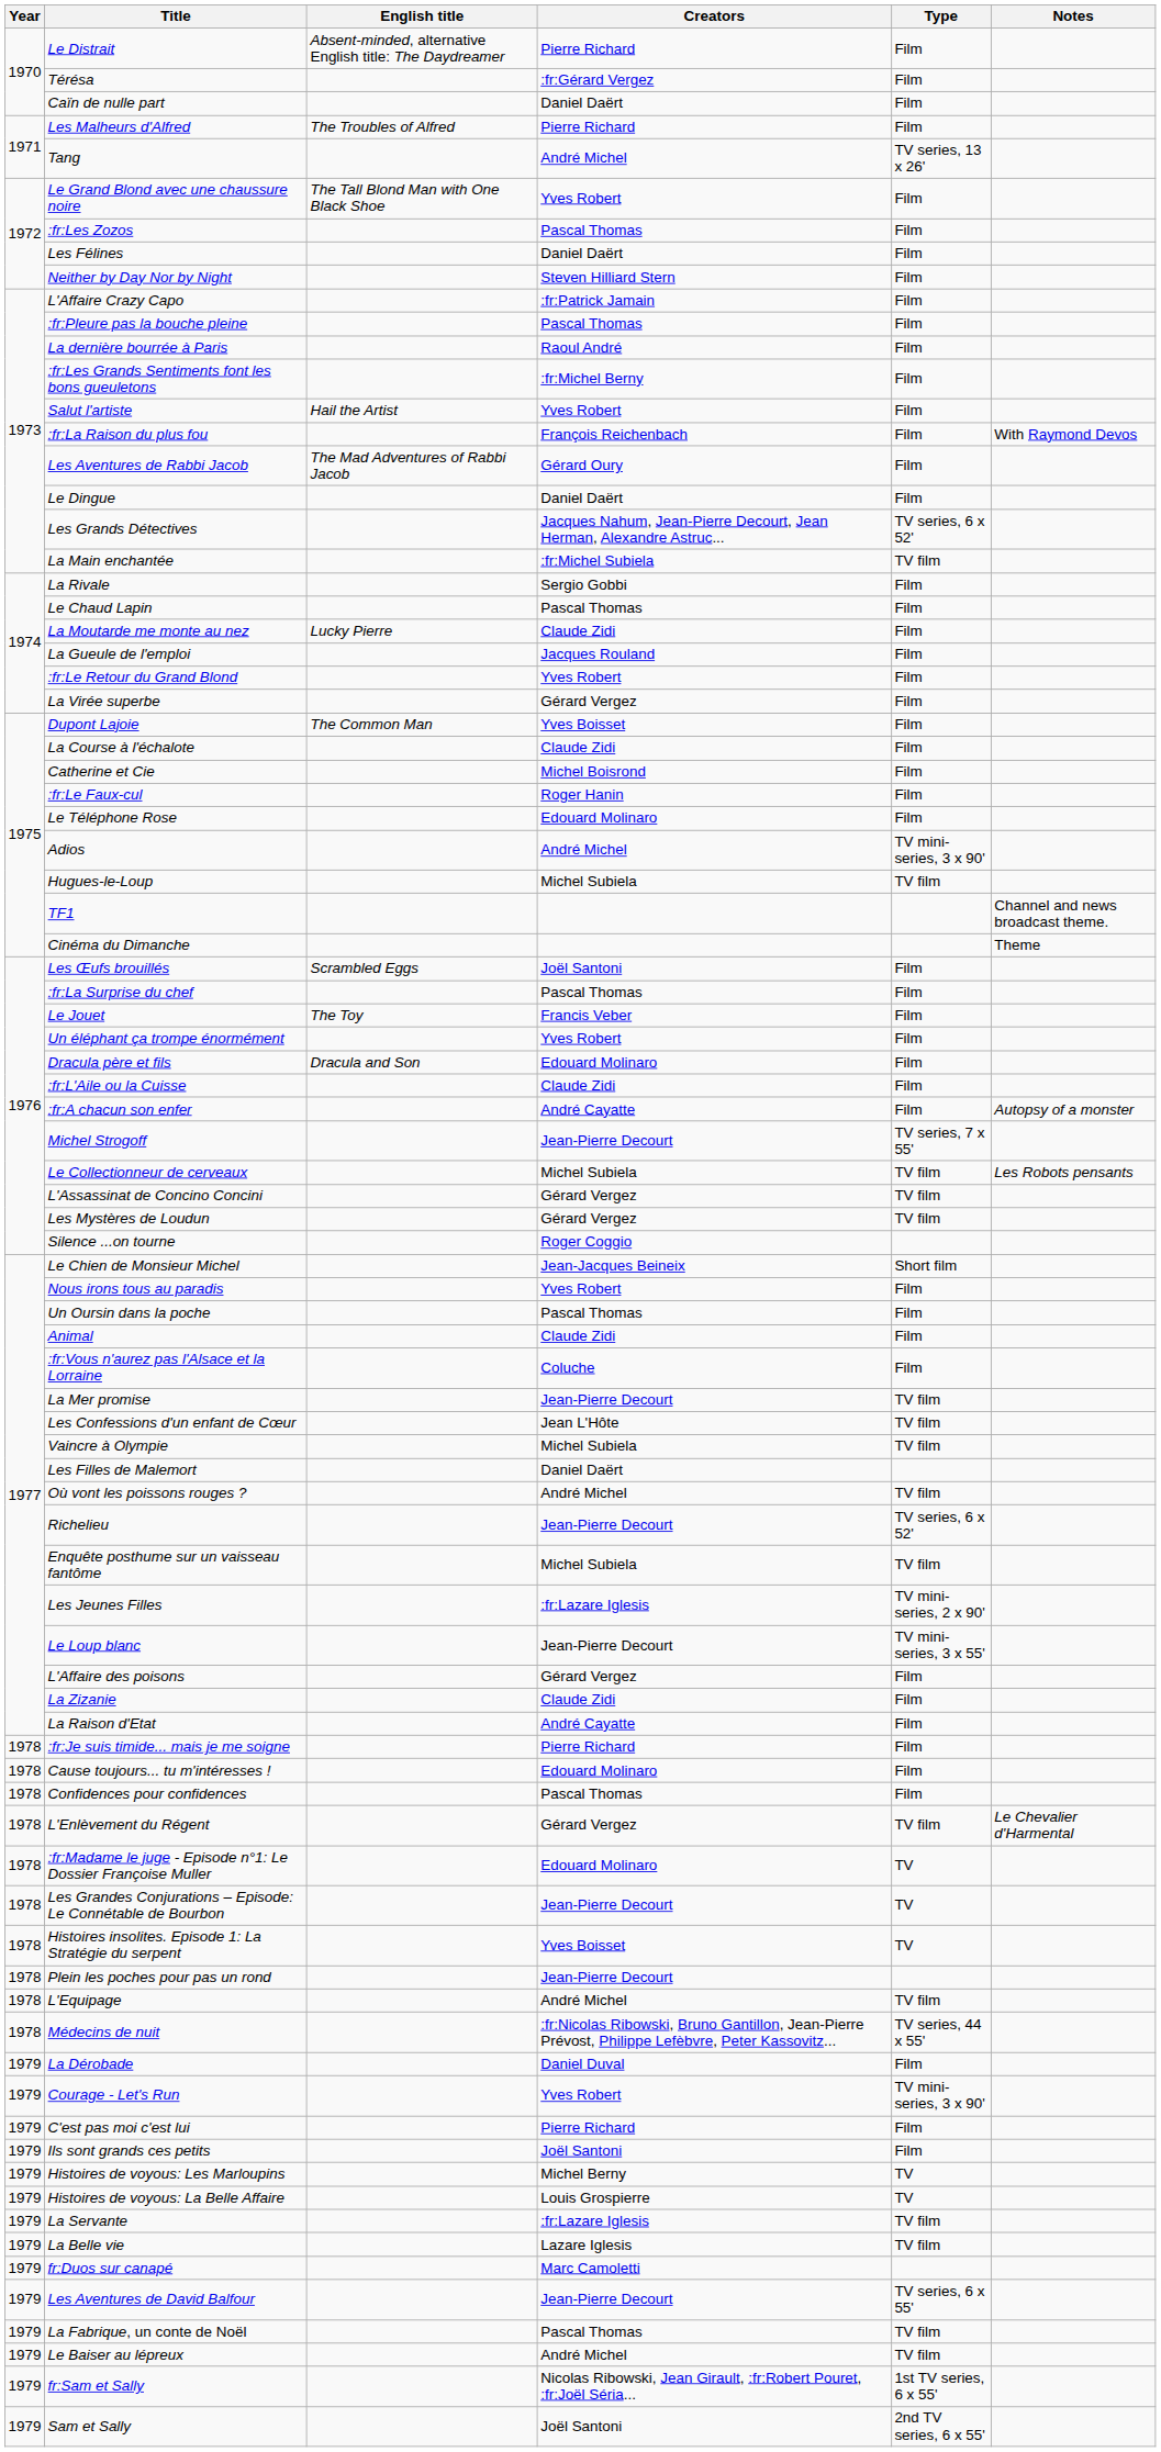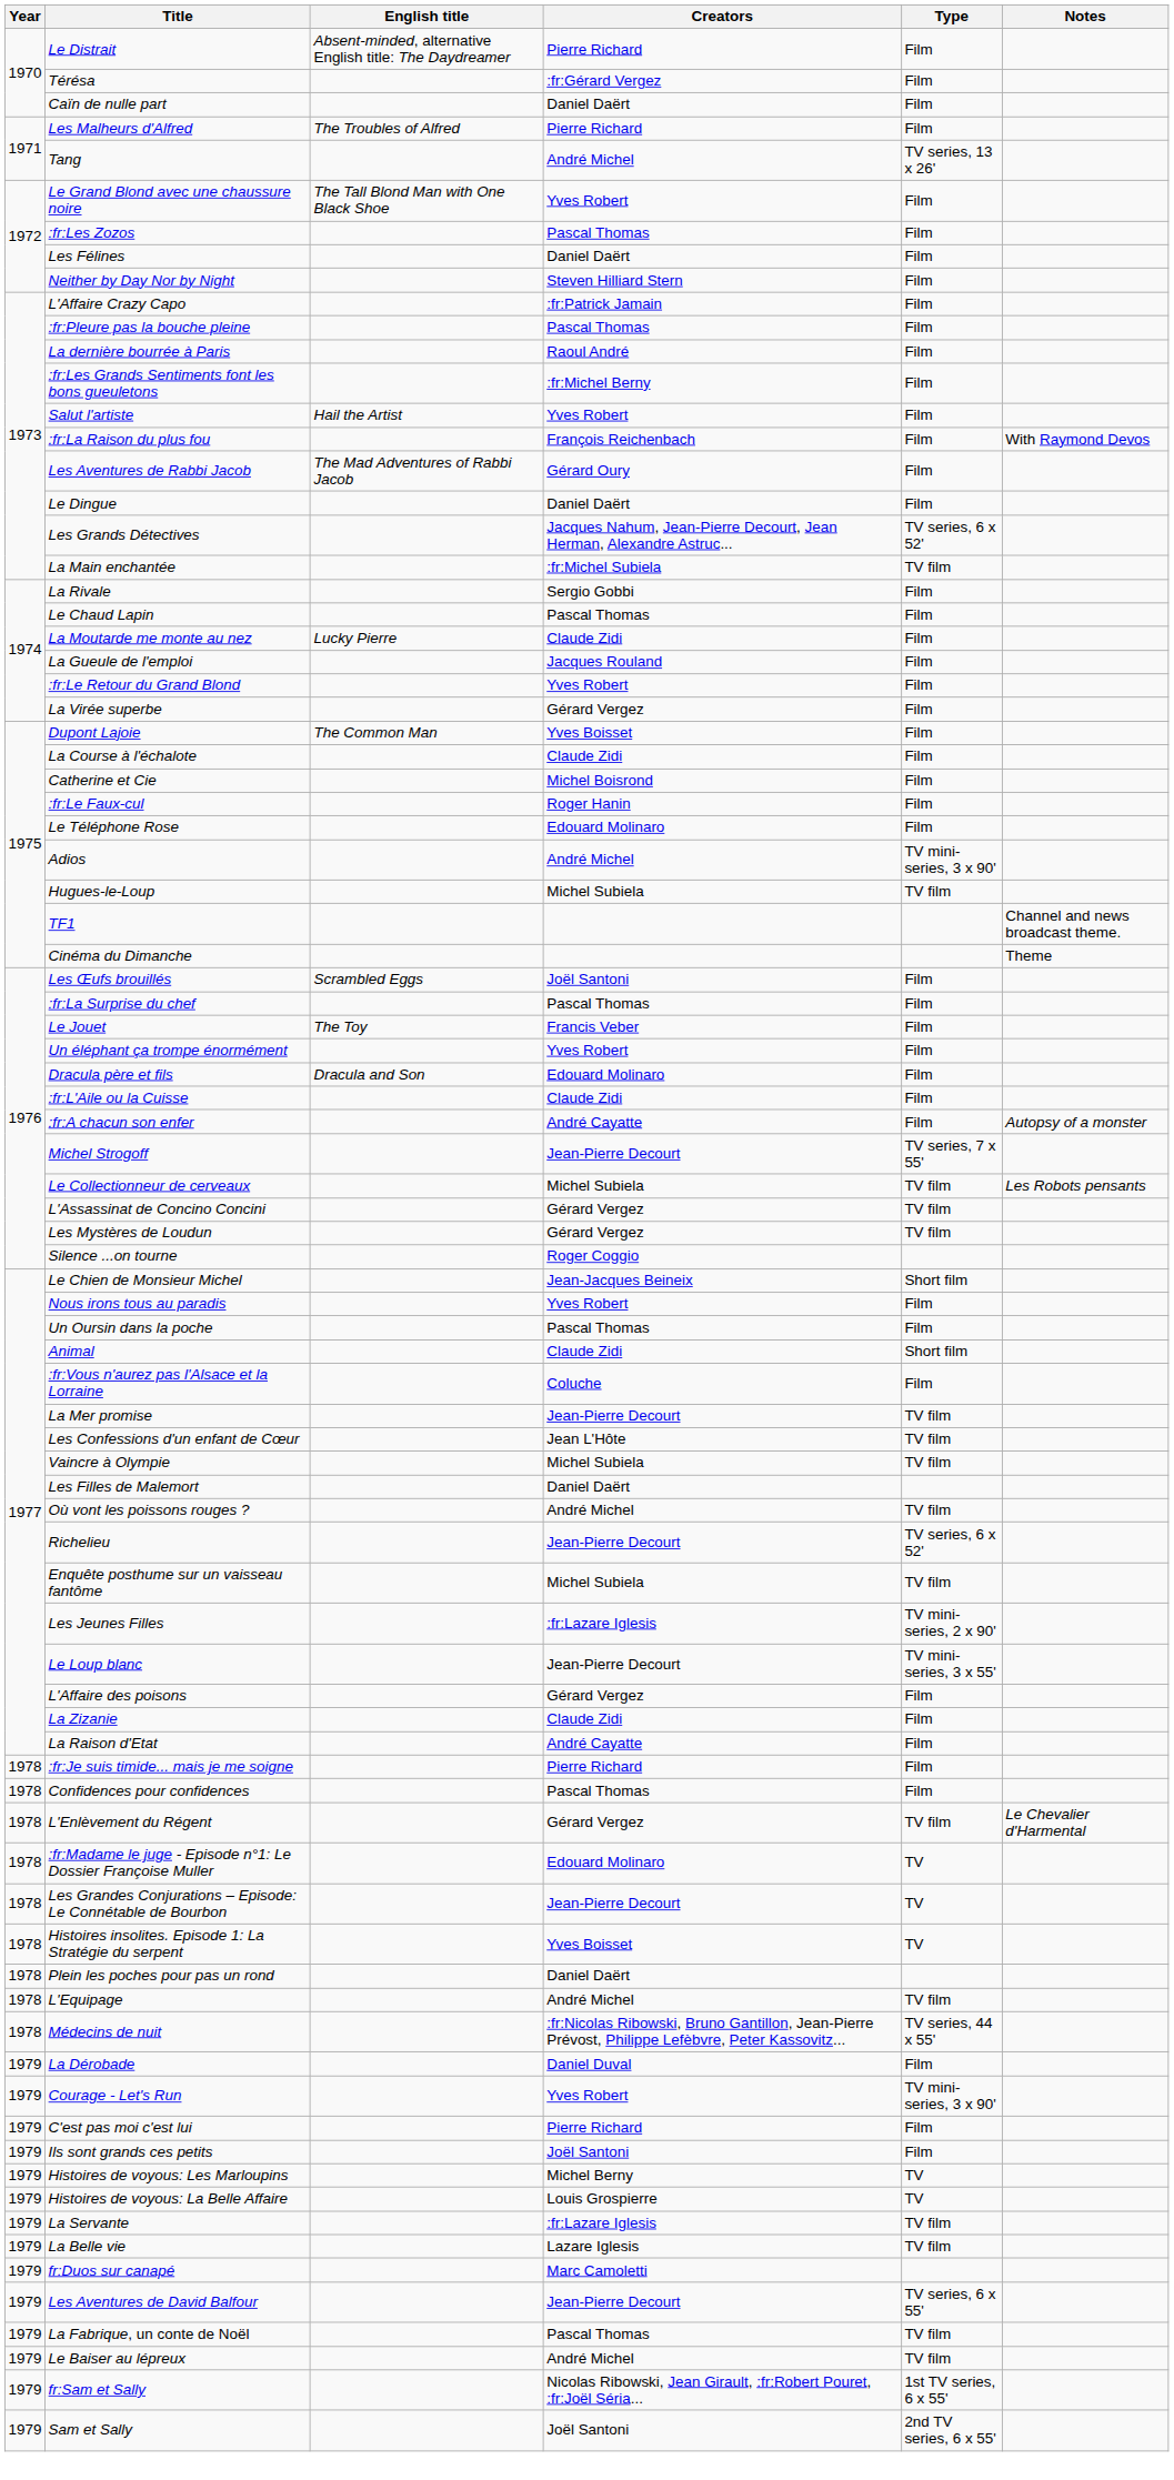Animal | Type: Film -> Short film
- row: 1978 | Cause toujours... tu m'intéresses ! | Edouard Molinaro | Film
Plein les poches pour pas un rond | Creators: Jean-Pierre Decourt -> Daniel Daërt
